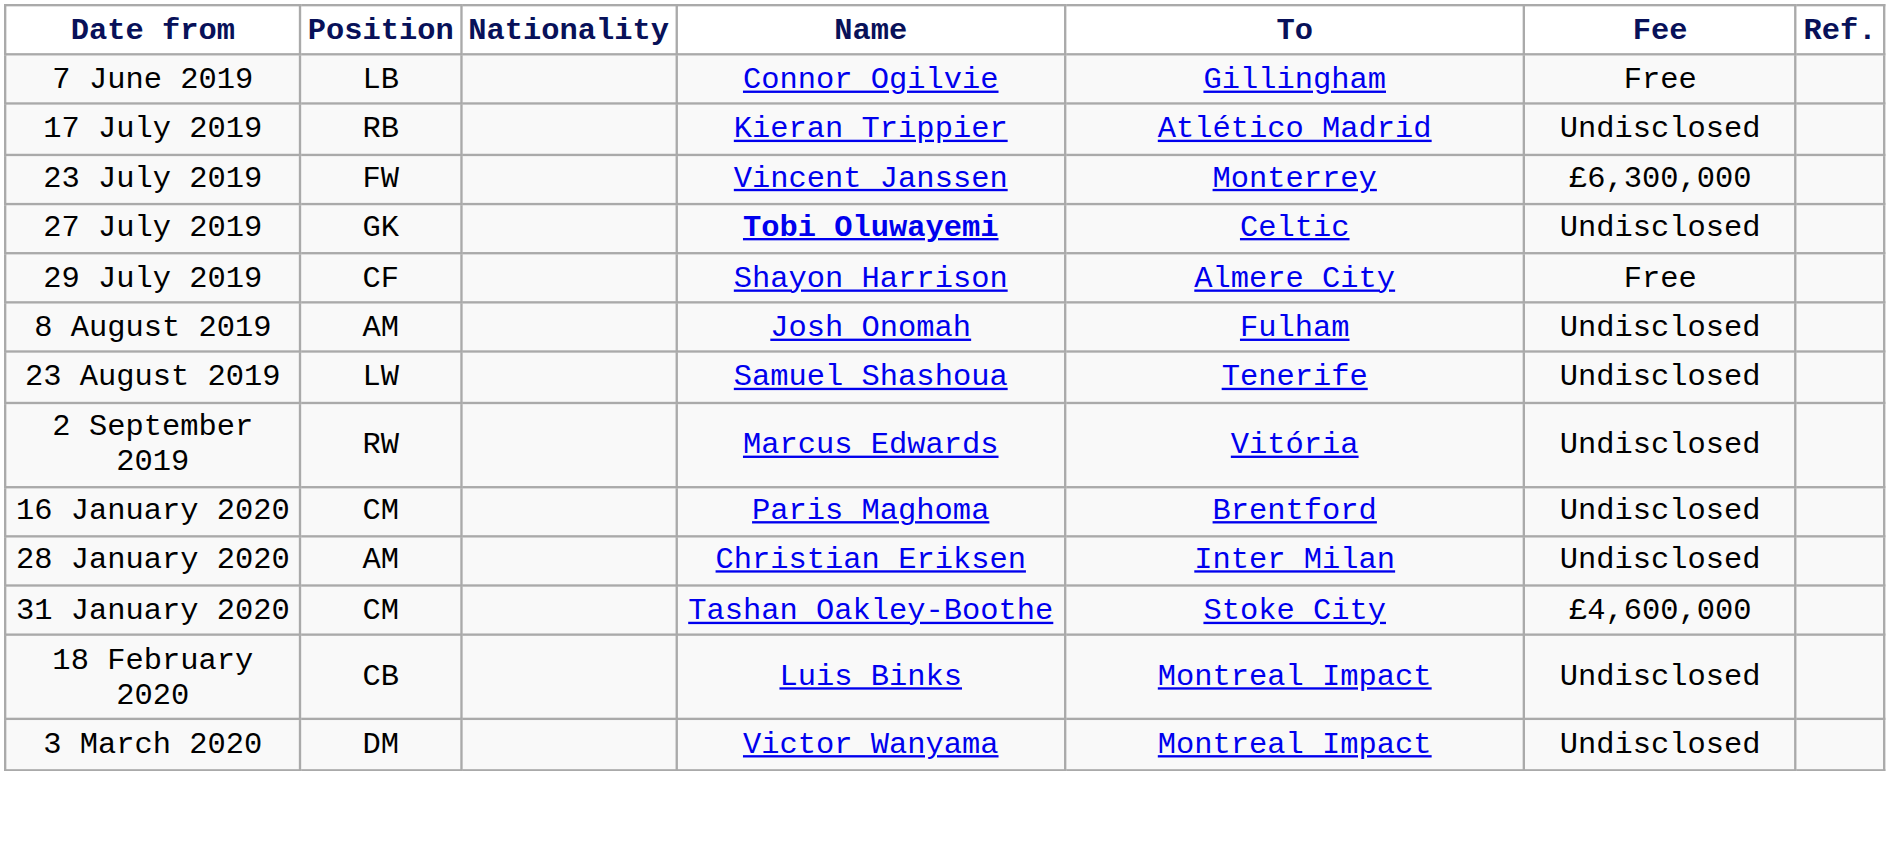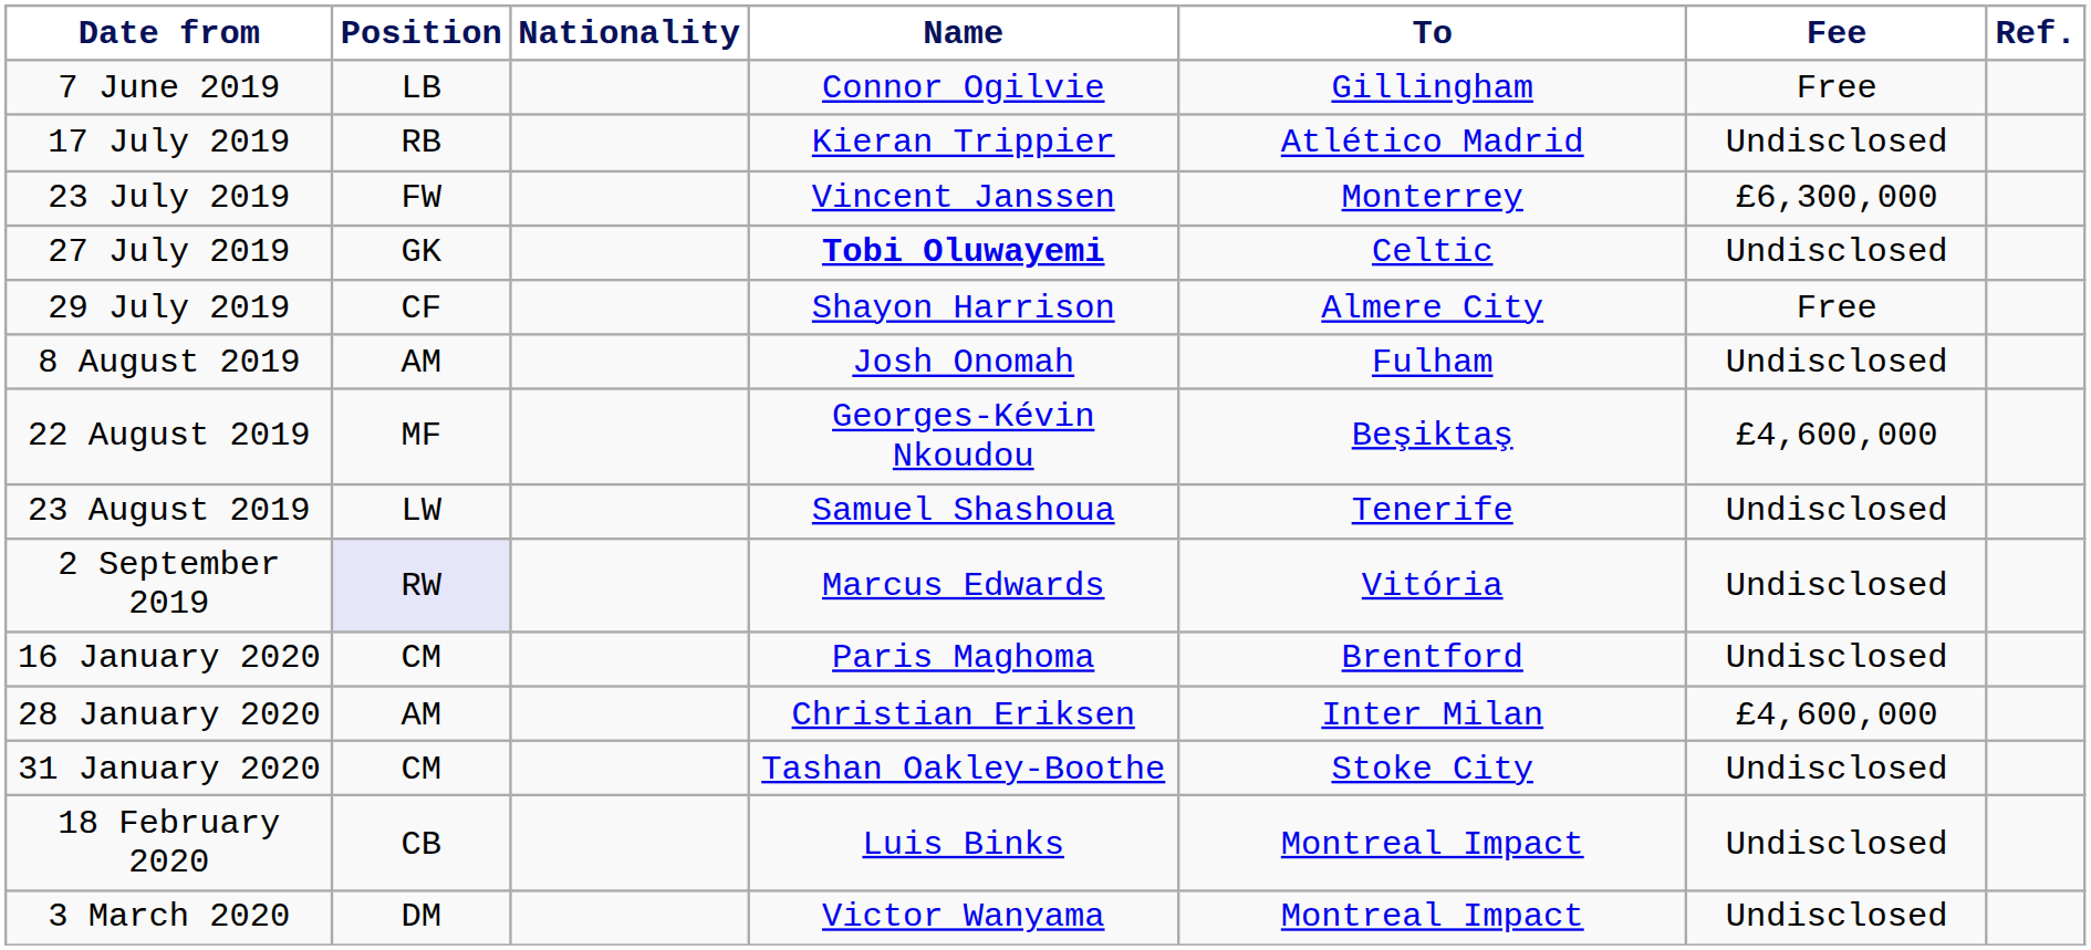+ row: 22 August 2019 | MF | Georges-Kévin Nkoudou | Beşiktaş | £4,600,000
2 September 2019 | Position: no background -> lavender background
28 January 2020 | Fee: Undisclosed -> £4,600,000
31 January 2020 | Fee: £4,600,000 -> Undisclosed
